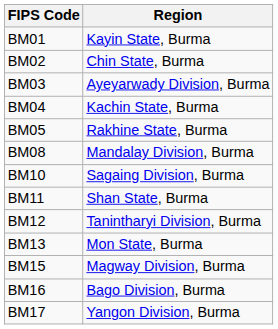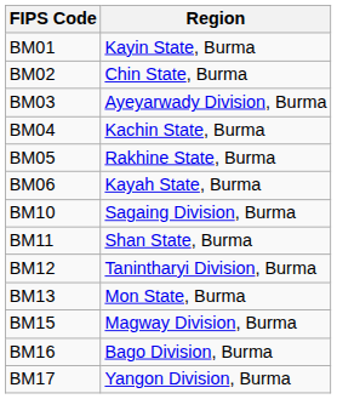+ row: BM06 | Kayah State, Burma
- row: BM08 | Mandalay Division, Burma
